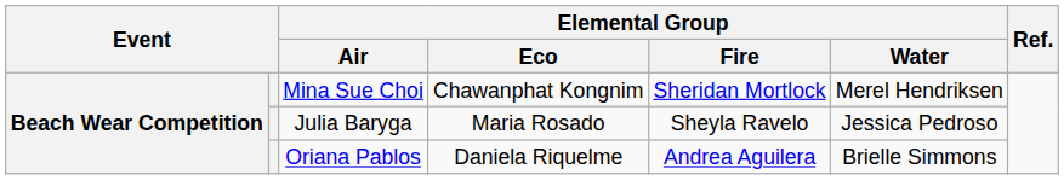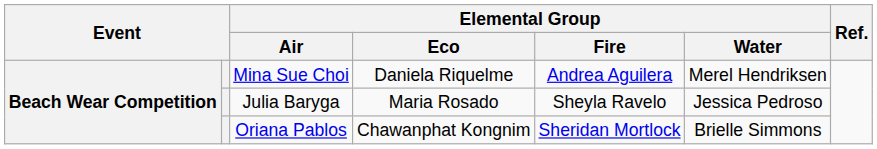Mina Sue Choi | Elemental Group / Eco: Chawanphat Kongnim -> Daniela Riquelme
Mina Sue Choi | Elemental Group / Fire: Sheridan Mortlock -> Andrea Aguilera
Oriana Pablos | Elemental Group / Eco: Daniela Riquelme -> Chawanphat Kongnim
Oriana Pablos | Elemental Group / Fire: Andrea Aguilera -> Sheridan Mortlock
